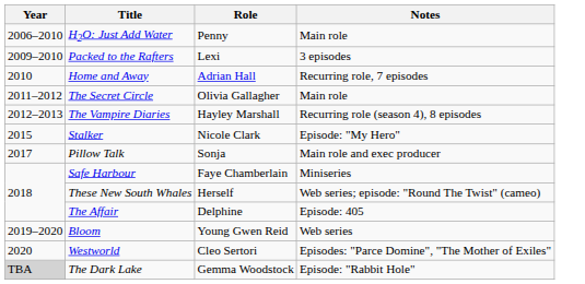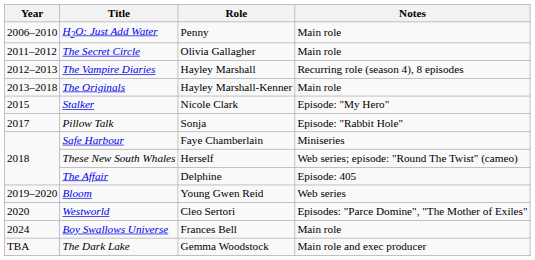- row: 2009–2010 | Packed to the Rafters | Lexi | 3 episodes
- row: 2010 | Home and Away | Adrian Hall | Recurring role, 7 episodes
+ row: 2013–2018 | The Originals | Hayley Marshall-Kenner | Main role
Pillow Talk | Notes: Main role and exec producer -> Episode: "Rabbit Hole"
+ row: 2024 | Boy Swallows Universe | Frances Bell | Main role
The Dark Lake | Year: lightgrey background -> no background
The Dark Lake | Notes: Episode: "Rabbit Hole" -> Main role and exec producer
